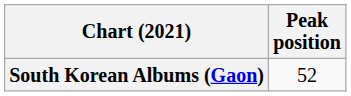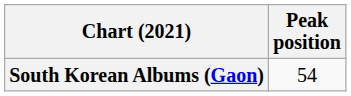South Korean Albums (Gaon) | Peak position: 52 -> 54
